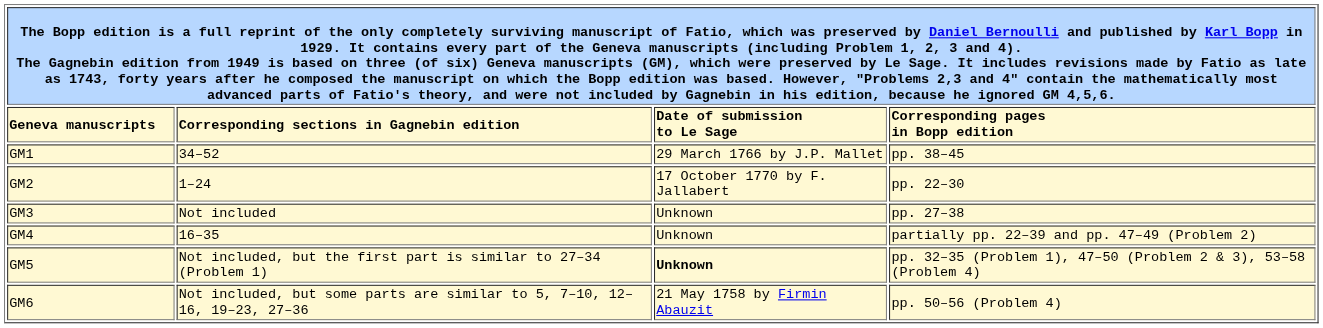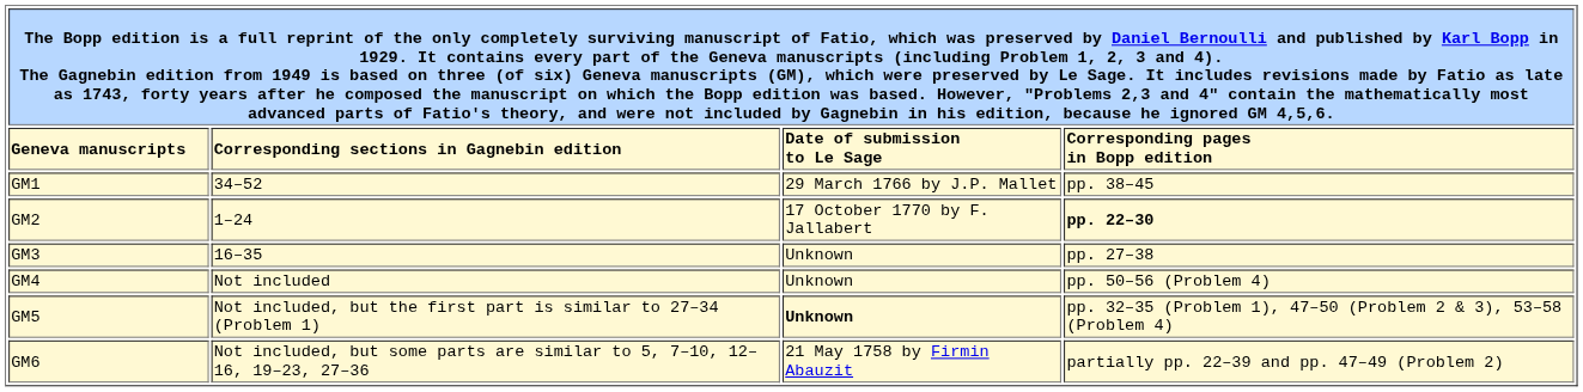GM2 | Corresponding pages in Bopp edition: normal -> bold
GM3 | Corresponding sections in Gagnebin edition: Not included -> 16–35
GM4 | Corresponding sections in Gagnebin edition: 16–35 -> Not included
GM4 | Corresponding pages in Bopp edition: partially pp. 22–39 and pp. 47–49 (Problem 2) -> pp. 50–56 (Problem 4)
GM6 | Corresponding pages in Bopp edition: pp. 50–56 (Problem 4) -> partially pp. 22–39 and pp. 47–49 (Problem 2)
